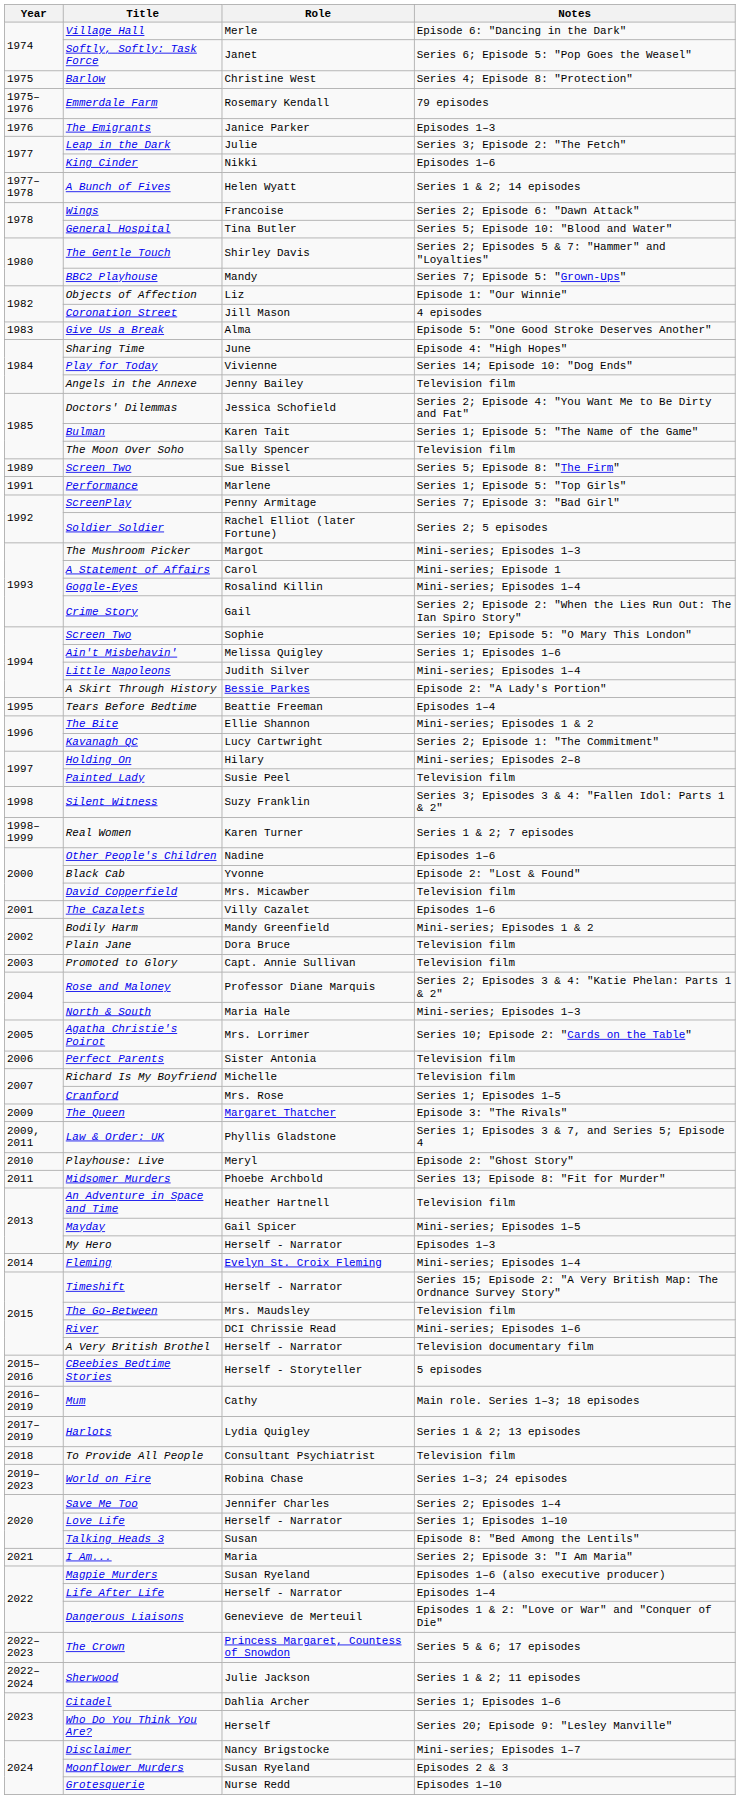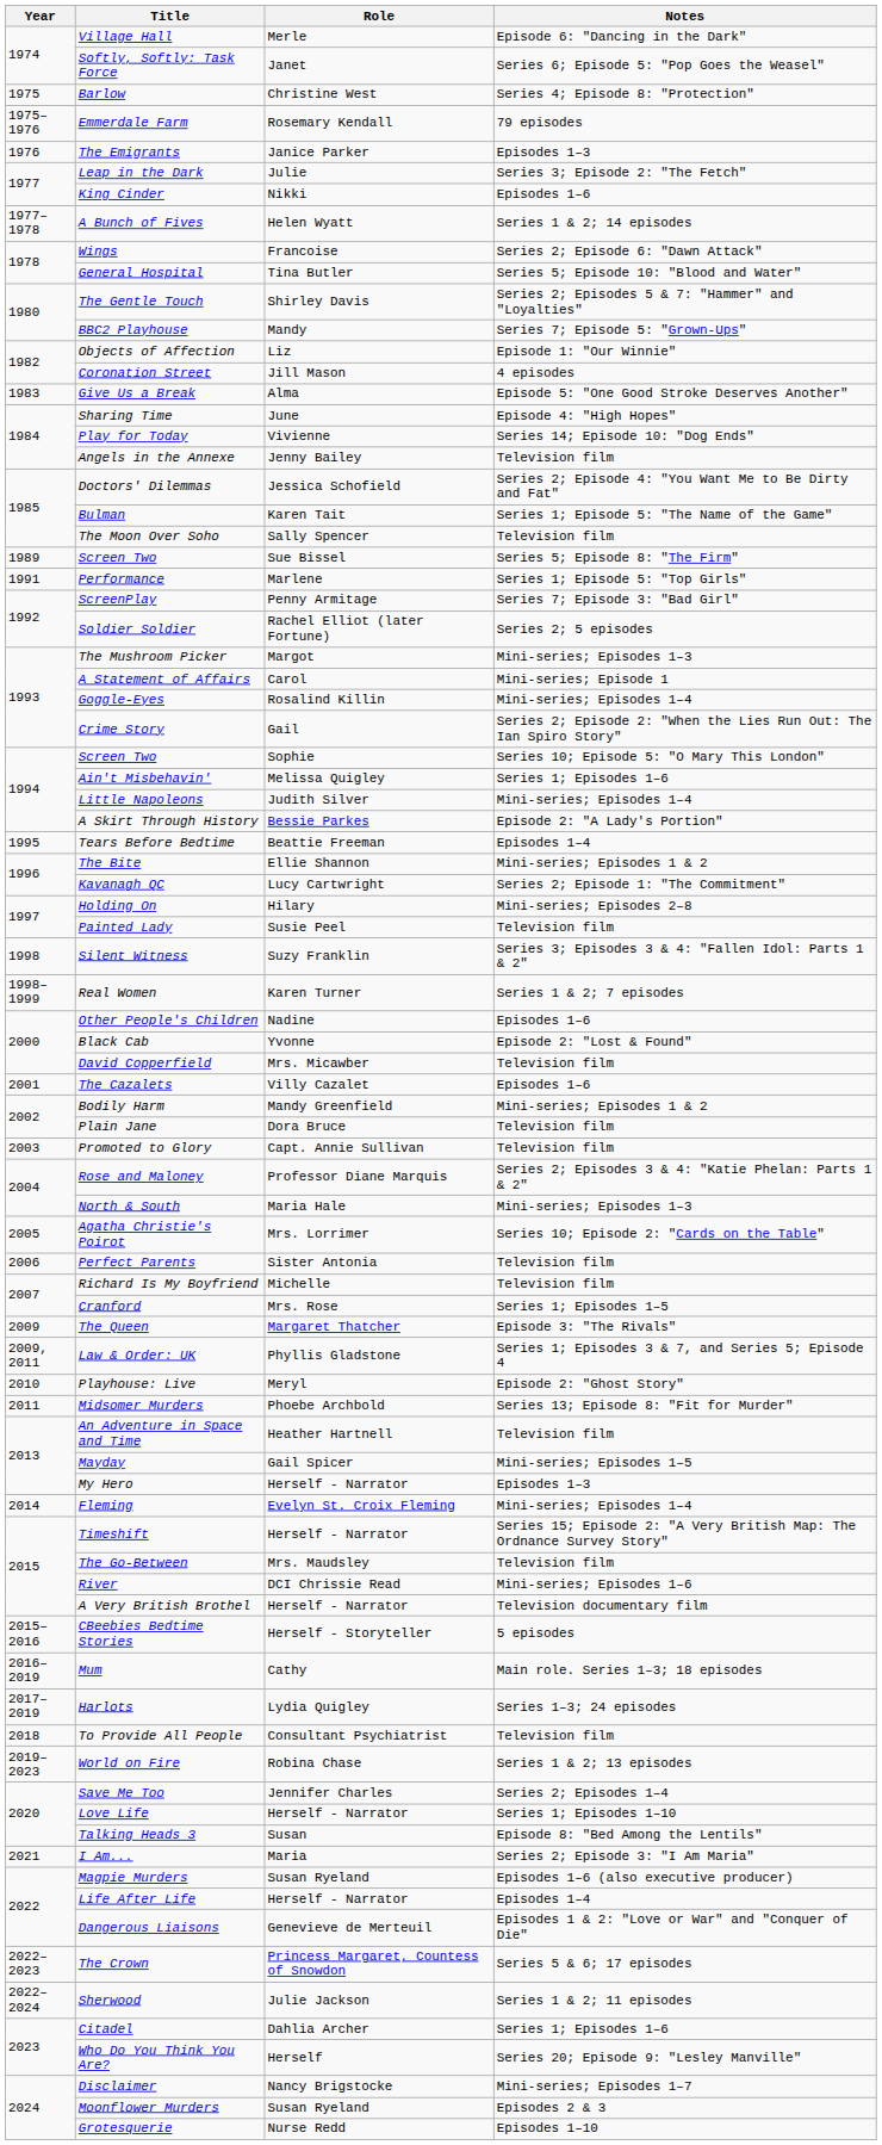Harlots | Notes: Series 1 & 2; 13 episodes -> Series 1–3; 24 episodes
World on Fire | Notes: Series 1–3; 24 episodes -> Series 1 & 2; 13 episodes
